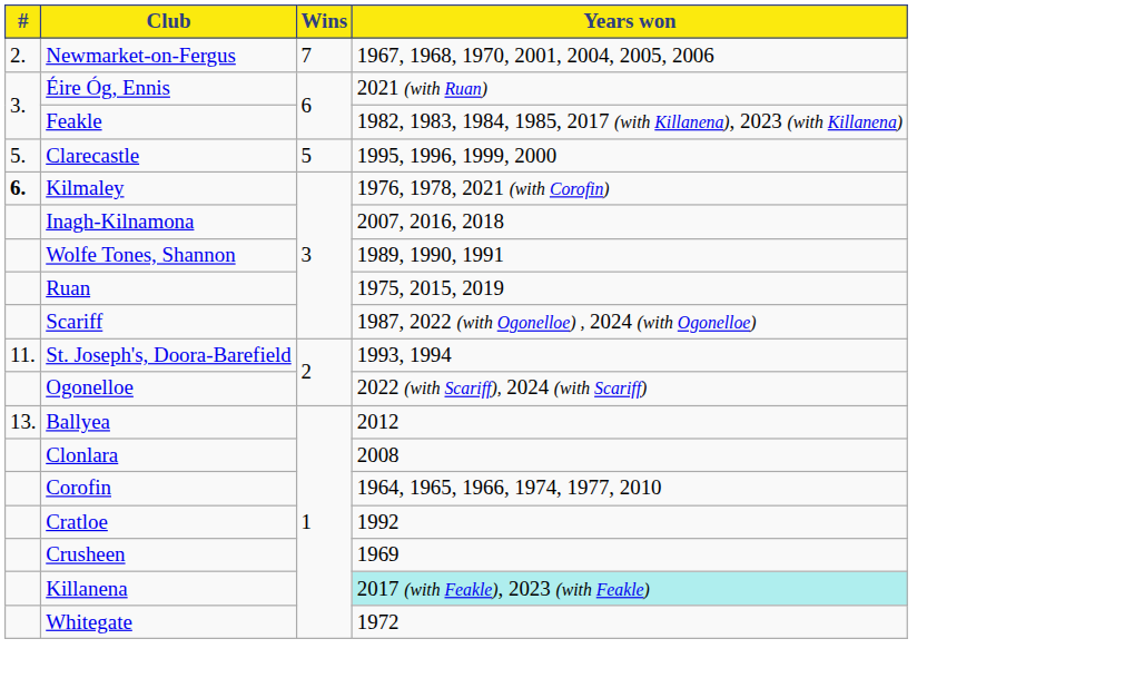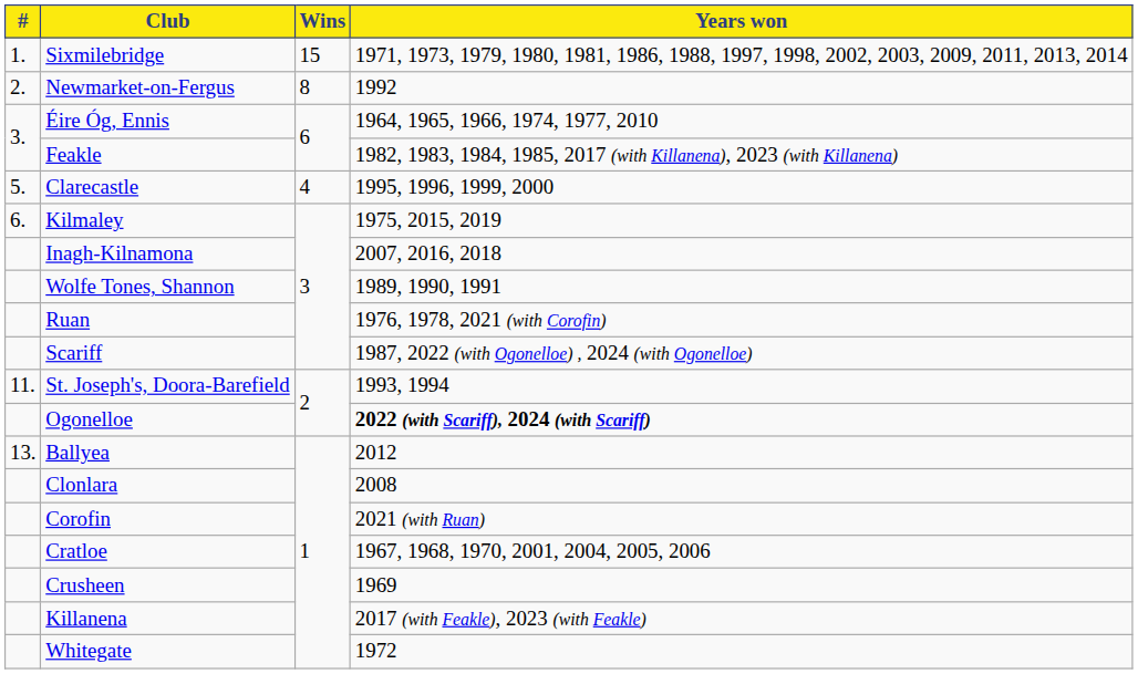+ row: 1. | Sixmilebridge | 15 | 1971, 1973, 1979, 1980, 1981, 1986, 1988, 1997, 1998, 2002, 2003, 2009, 2011, 2013, 2014
Newmarket-on-Fergus | Wins: 7 -> 8
Newmarket-on-Fergus | Years won: 1967, 1968, 1970, 2001, 2004, 2005, 2006 -> 1992
Éire Óg, Ennis | Years won: 2021 (with Ruan) -> 1964, 1965, 1966, 1974, 1977, 2010
Clarecastle | Wins: 5 -> 4
Kilmaley | #: bold -> normal
Kilmaley | Years won: 1976, 1978, 2021 (with Corofin) -> 1975, 2015, 2019
Ruan | Years won: 1975, 2015, 2019 -> 1976, 1978, 2021 (with Corofin)
Ogonelloe | Years won: normal -> bold
Corofin | Years won: 1964, 1965, 1966, 1974, 1977, 2010 -> 2021 (with Ruan)
Cratloe | Years won: 1992 -> 1967, 1968, 1970, 2001, 2004, 2005, 2006
Killanena | Years won: paleturquoise background -> no background
